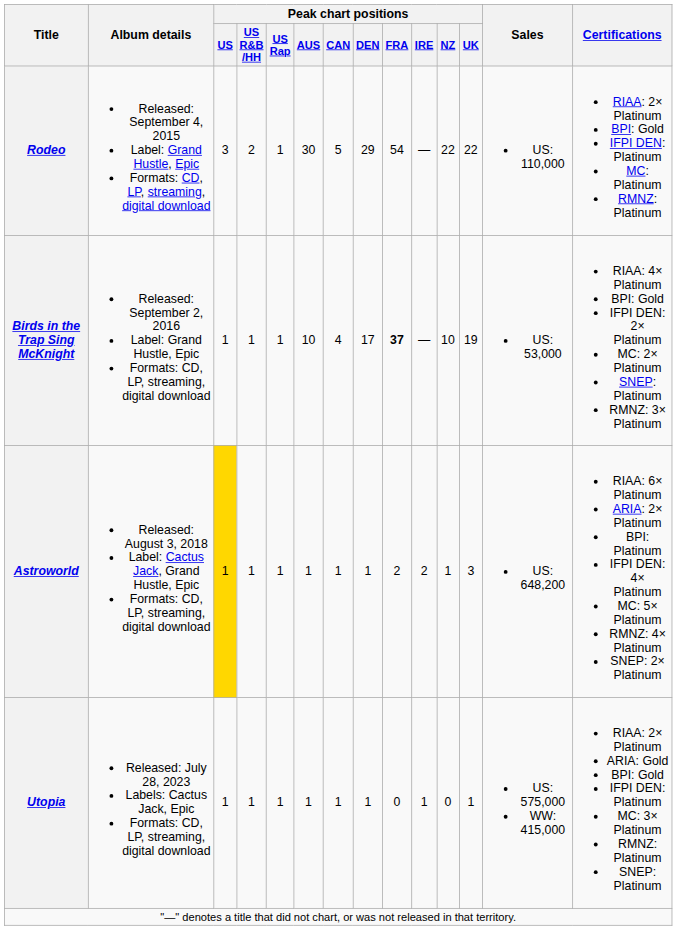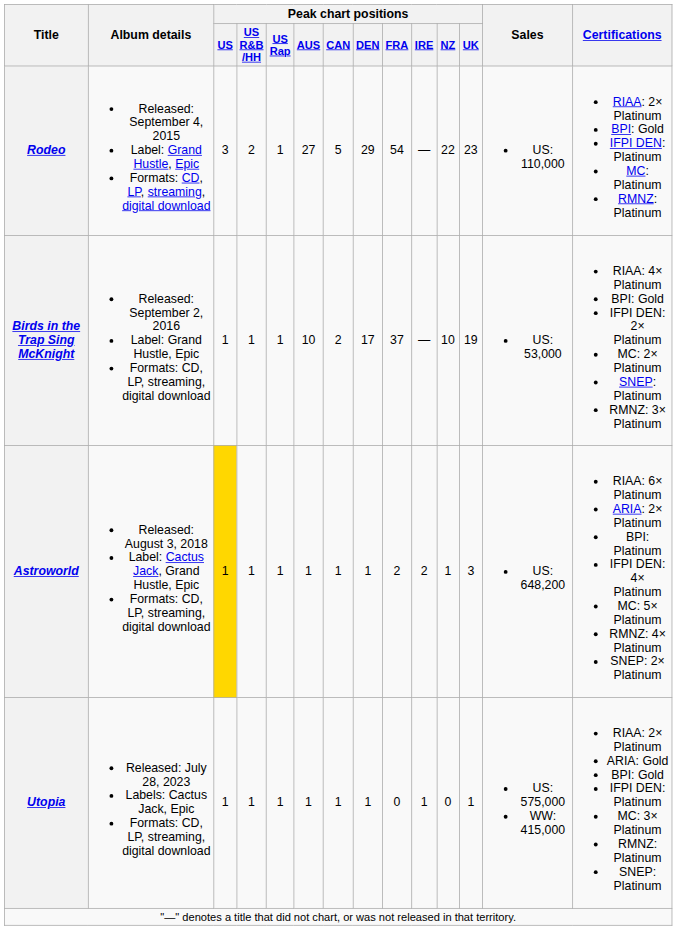Rodeo | Peak chart positions / AUS: 30 -> 27
Rodeo | Peak chart positions / UK: 22 -> 23
Birds in the Trap Sing McKnight | Peak chart positions / CAN: 4 -> 2
Birds in the Trap Sing McKnight | Peak chart positions / FRA: bold -> normal
